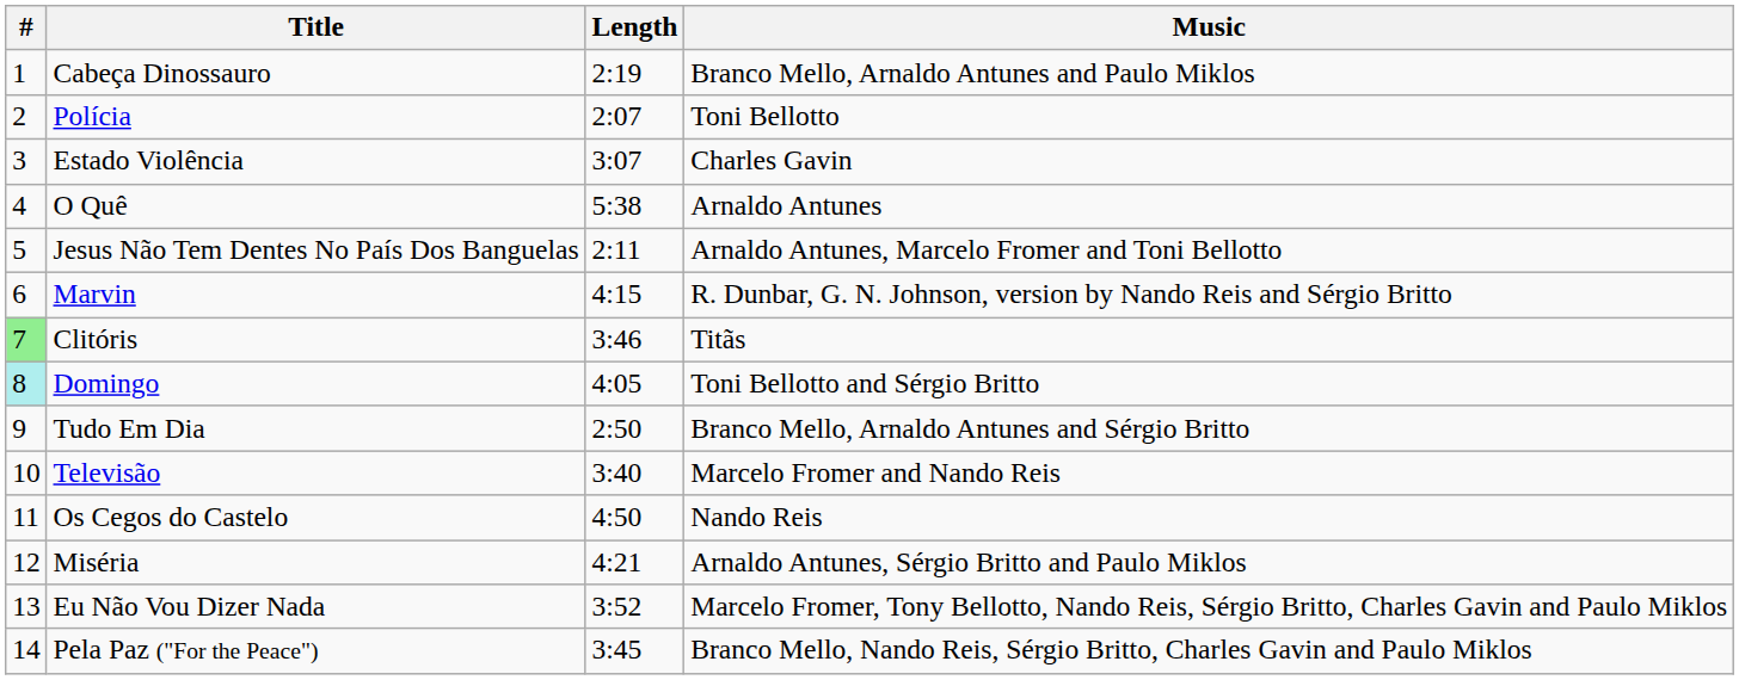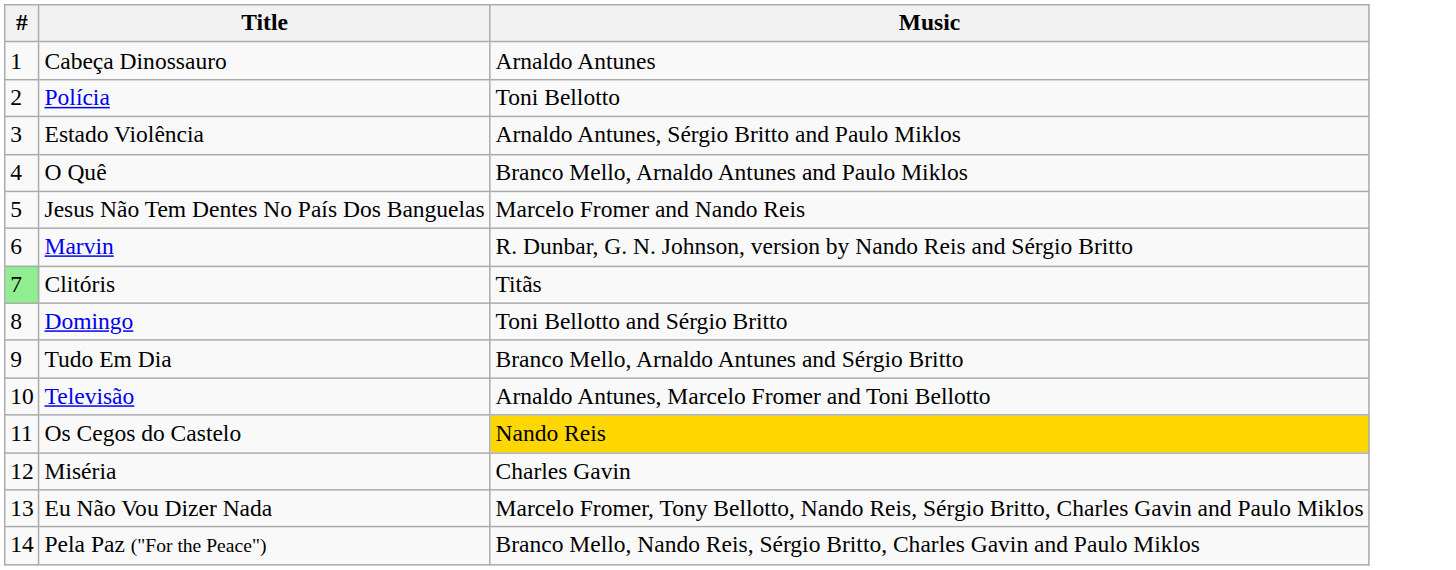- column: Length | 2:19 | 2:07 | 3:07 | 5:38 | 2:11 | 4:15 | 3:46 | 4:05 | 2:50 | 3:40 | 4:50 | 4:21 | 3:52 | 3:45
Cabeça Dinossauro | Music: Branco Mello, Arnaldo Antunes and Paulo Miklos -> Arnaldo Antunes
Estado Violência | Music: Charles Gavin -> Arnaldo Antunes, Sérgio Britto and Paulo Miklos
O Quê | Music: Arnaldo Antunes -> Branco Mello, Arnaldo Antunes and Paulo Miklos
Jesus Não Tem Dentes No País Dos Banguelas | Music: Arnaldo Antunes, Marcelo Fromer and Toni Bellotto -> Marcelo Fromer and Nando Reis
Domingo | #: paleturquoise background -> no background
Televisão | Music: Marcelo Fromer and Nando Reis -> Arnaldo Antunes, Marcelo Fromer and Toni Bellotto
Os Cegos do Castelo | Music: no background -> gold background
Miséria | Music: Arnaldo Antunes, Sérgio Britto and Paulo Miklos -> Charles Gavin
